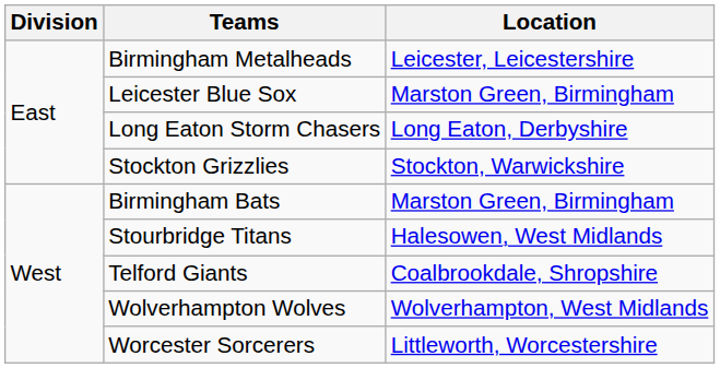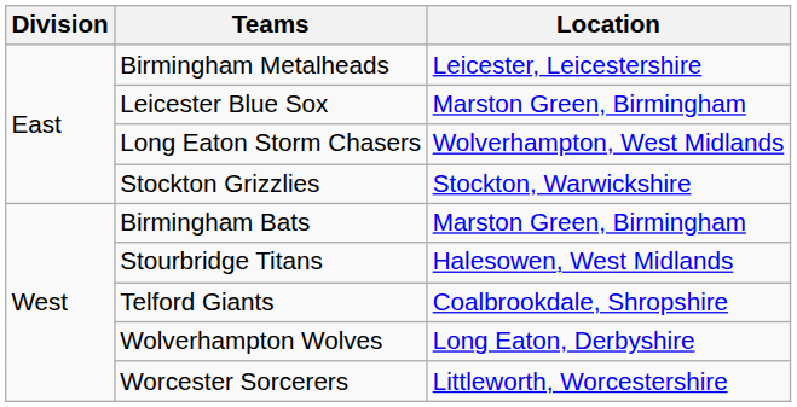Long Eaton Storm Chasers | Location: Long Eaton, Derbyshire -> Wolverhampton, West Midlands
Wolverhampton Wolves | Location: Wolverhampton, West Midlands -> Long Eaton, Derbyshire
